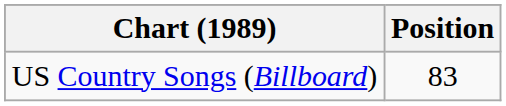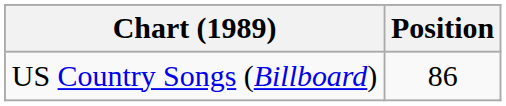US Country Songs (Billboard) | Position: 83 -> 86
